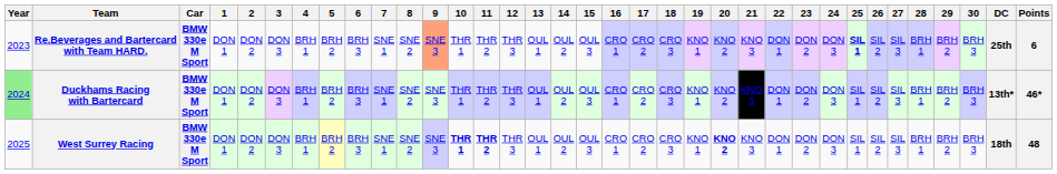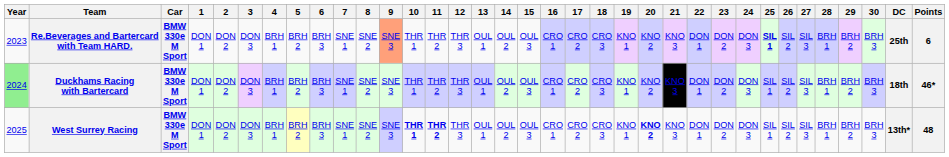Duckhams Racing with Bartercard | DC: 13th* -> 18th
West Surrey Racing | DC: 18th -> 13th*
